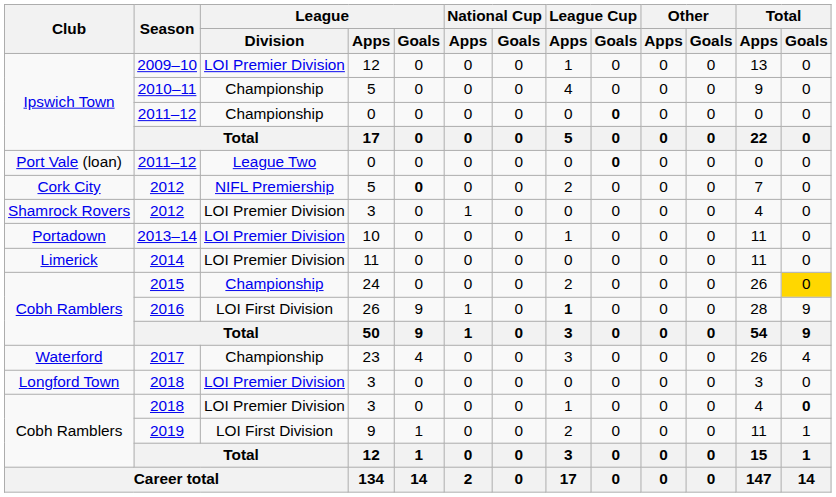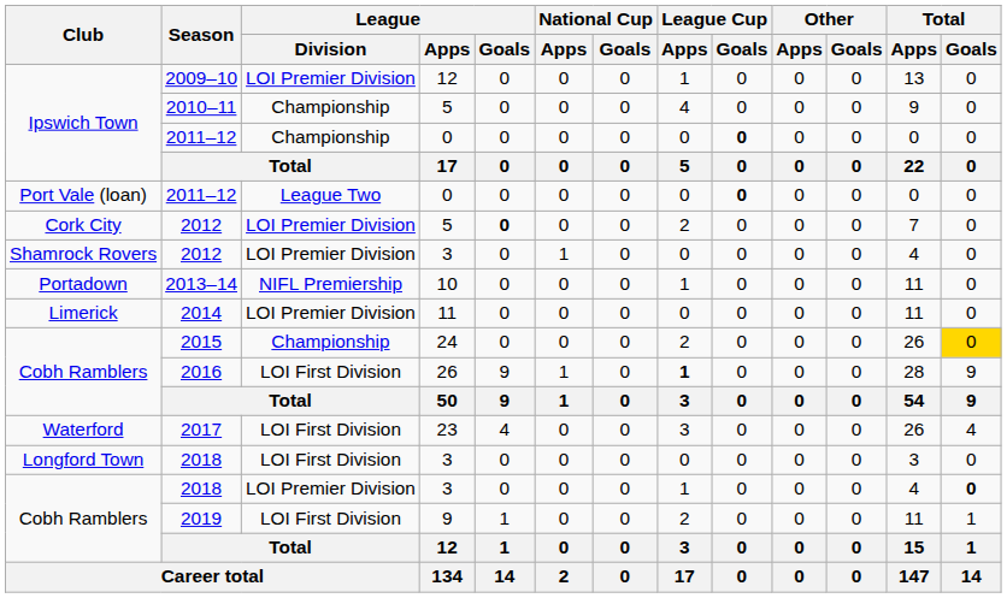Cork City / 2012 | League / Division: NIFL Premiership -> LOI Premier Division
2013–14 | League / Division: LOI Premier Division -> NIFL Premiership
2017 | League / Division: Championship -> LOI First Division
Longford Town / 2018 | League / Division: LOI Premier Division -> LOI First Division
